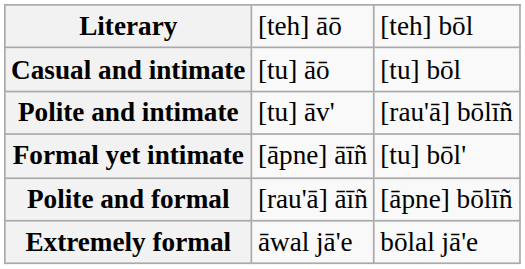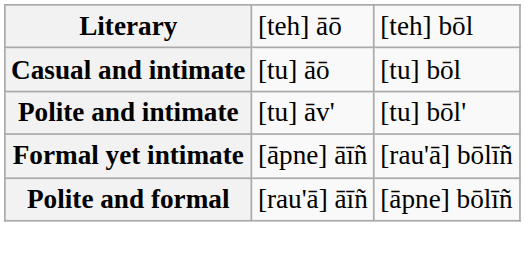Polite and intimate | column 3: [rau'ā] bōlīñ -> [tu] bōl'
Formal yet intimate | column 3: [tu] bōl' -> [rau'ā] bōlīñ
- row: Extremely formal | āwal jā'e | bōlal jā'e
